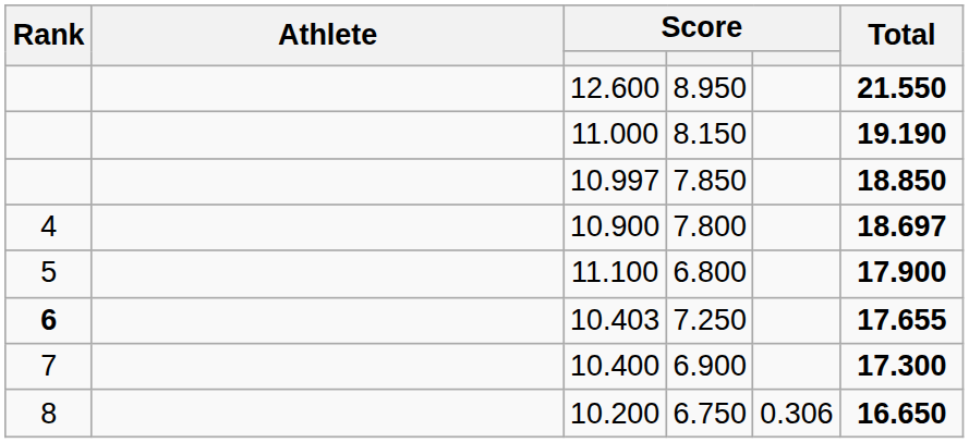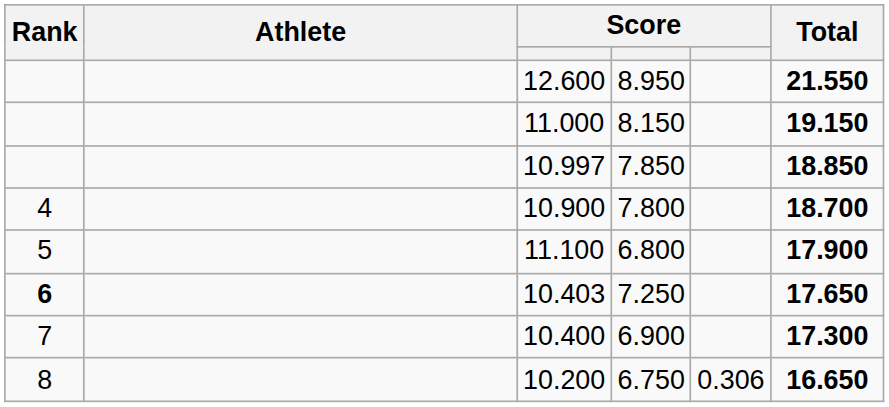8.150 | Total: 19.190 -> 19.150
7.800 | Total: 18.697 -> 18.700
7.250 | Total: 17.655 -> 17.650
